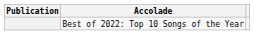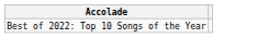- column: Publication
